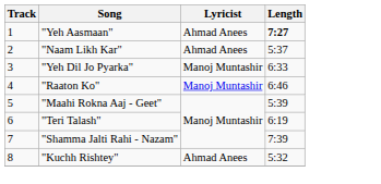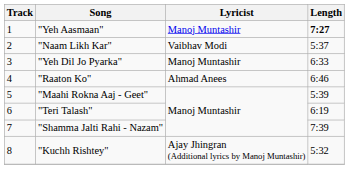"Yeh Aasmaan" | Lyricist: Ahmad Anees -> Manoj Muntashir
"Naam Likh Kar" | Lyricist: Ahmad Anees -> Vaibhav Modi
"Raaton Ko" | Lyricist: Manoj Muntashir -> Ahmad Anees
"Kuchh Rishtey" | Lyricist: Ahmad Anees -> Ajay Jhingran (Additional lyrics by Manoj Muntashir)
